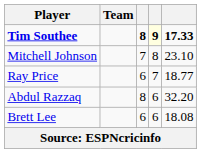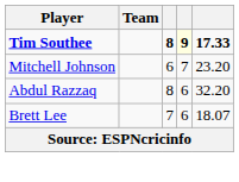Mitchell Johnson | column 3: 7 -> 6
Mitchell Johnson | column 4: 8 -> 7
Mitchell Johnson | column 5: 23.10 -> 23.20
- row: Ray Price | 6 | 7 | 18.77
Brett Lee | column 3: 6 -> 7
Brett Lee | column 5: 18.08 -> 18.07
